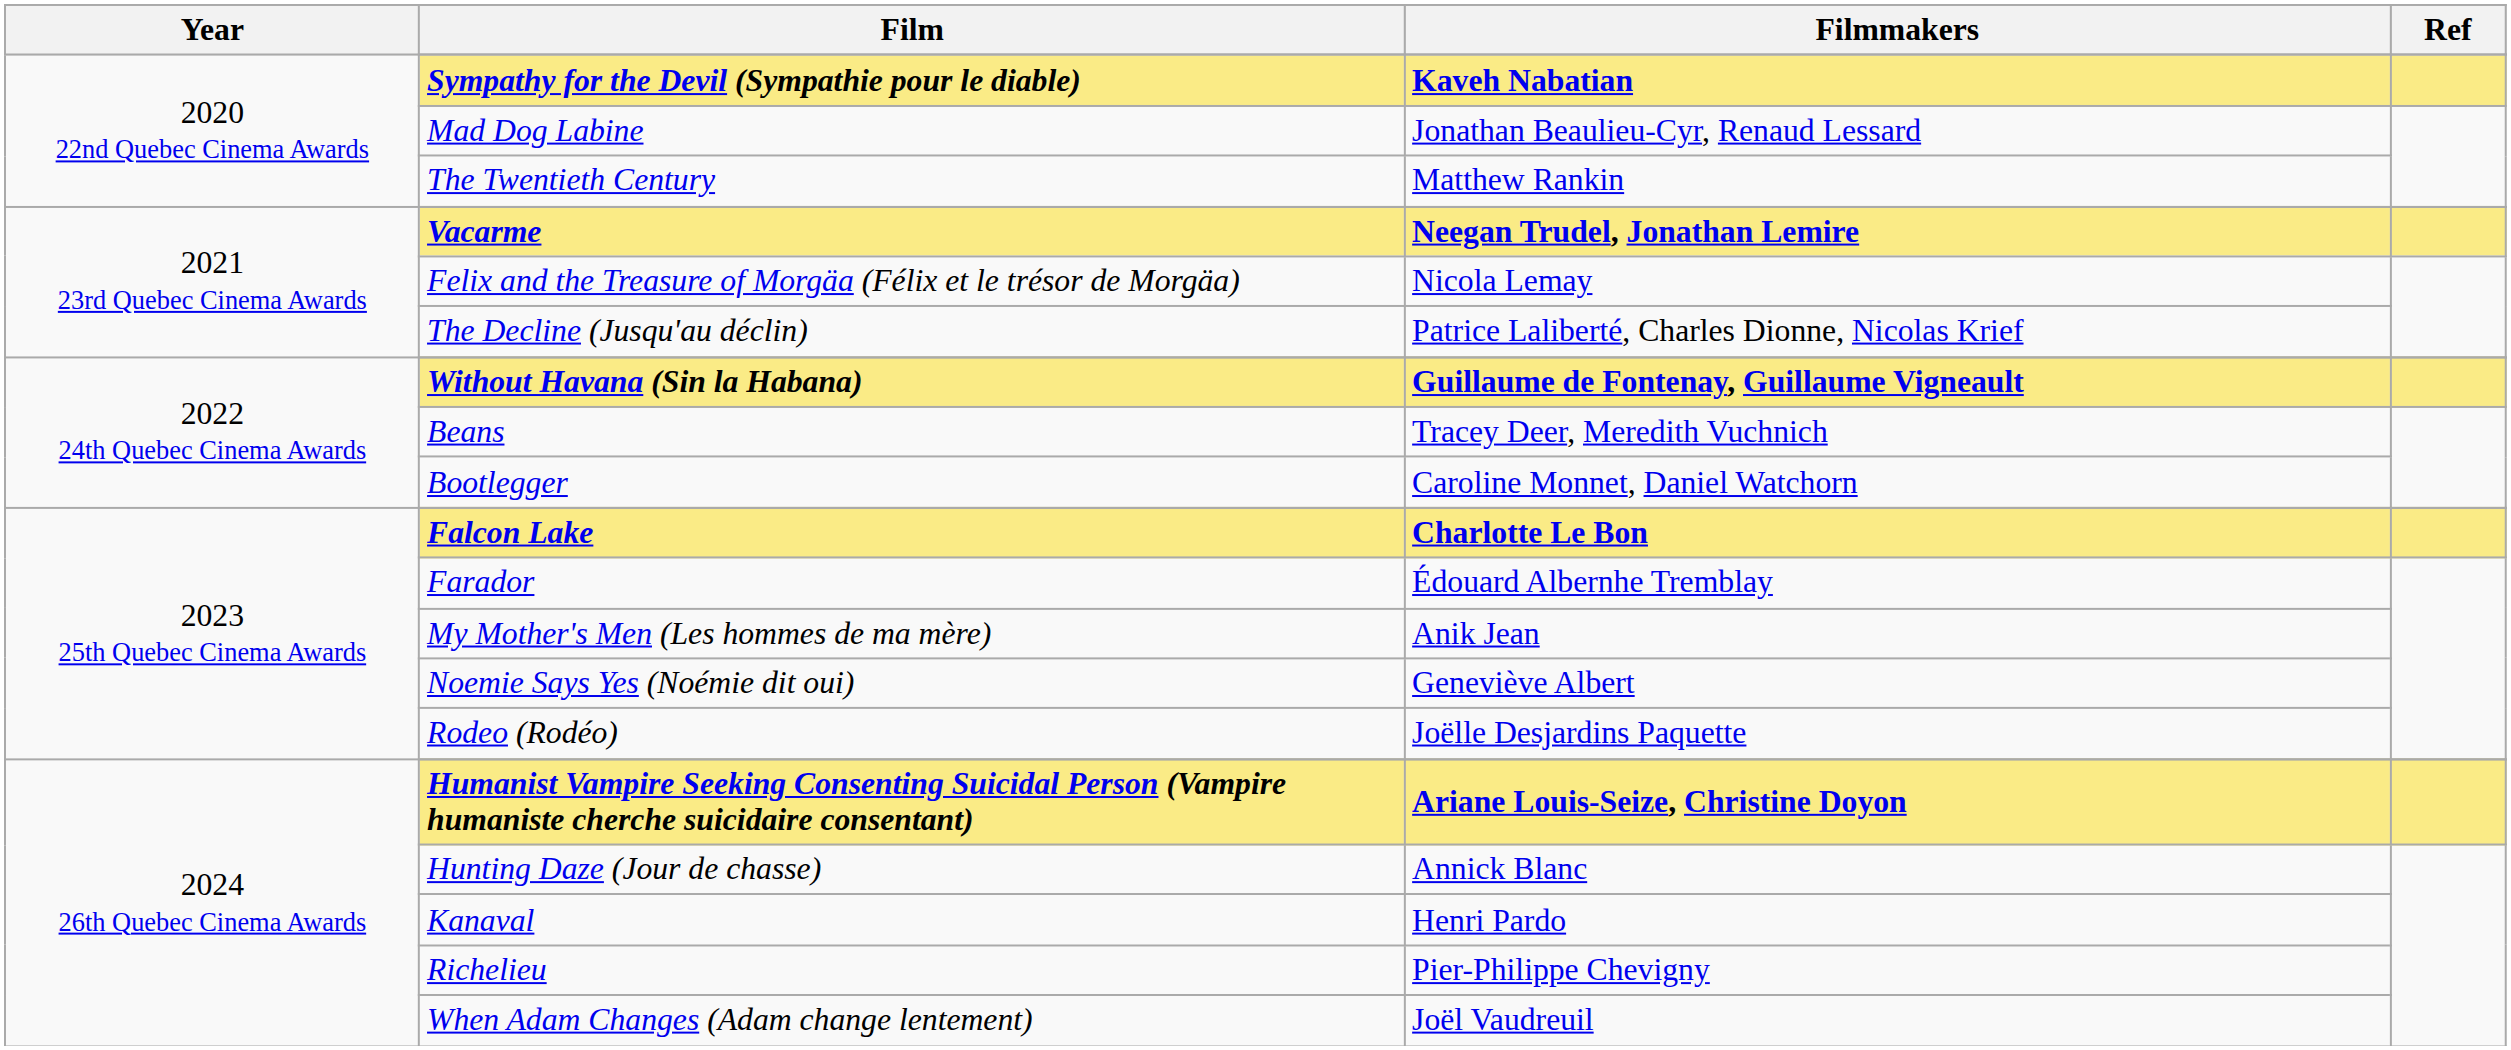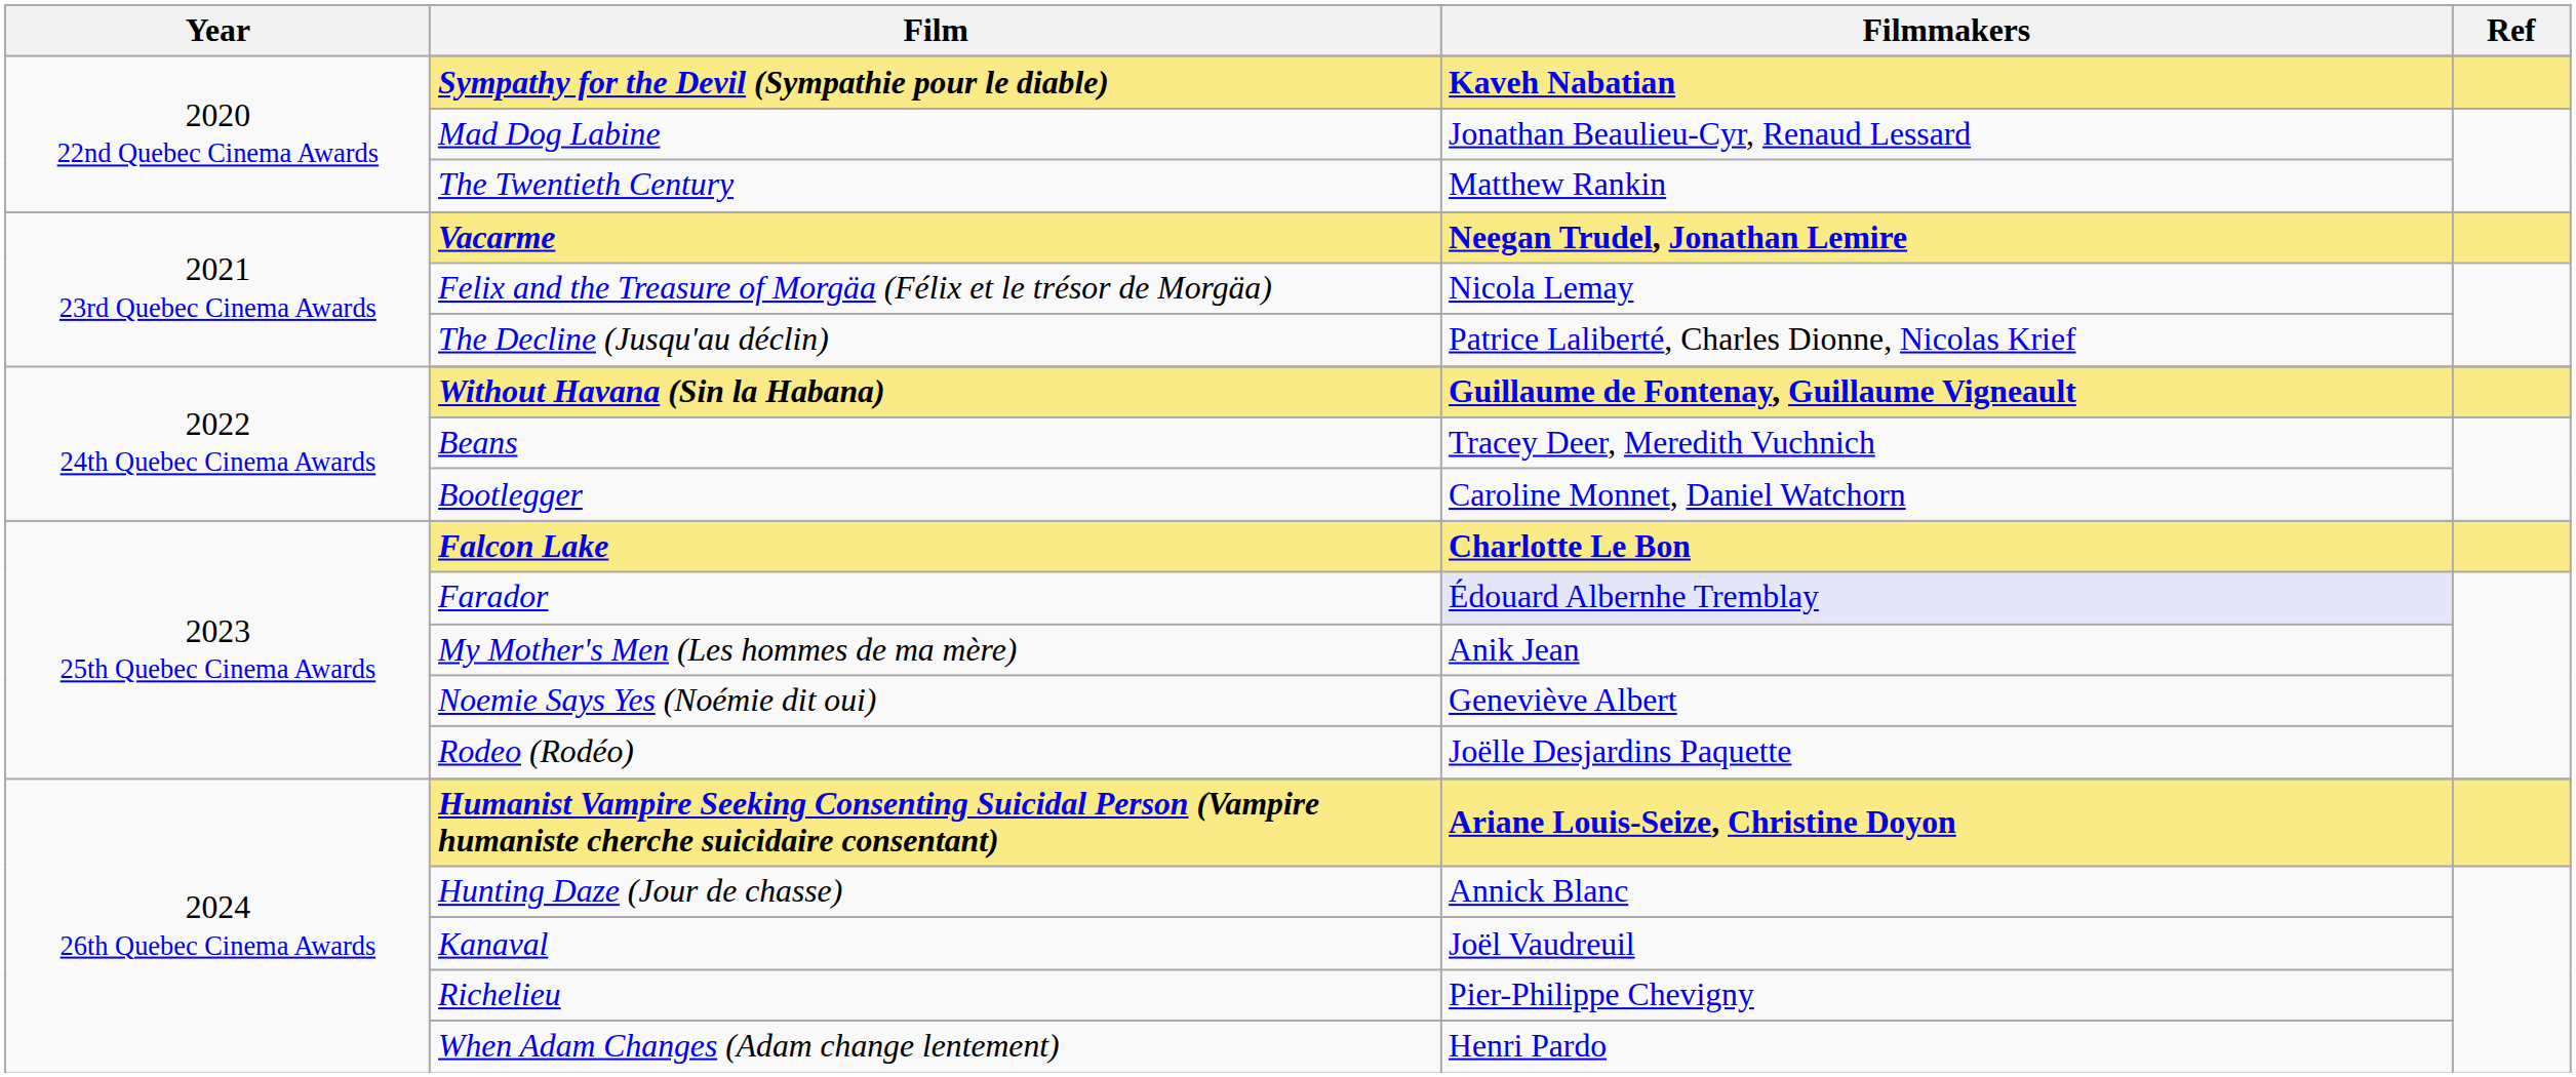Farador | Filmmakers: no background -> lavender background
Kanaval | Filmmakers: Henri Pardo -> Joël Vaudreuil
When Adam Changes (Adam change lentement) | Filmmakers: Joël Vaudreuil -> Henri Pardo
